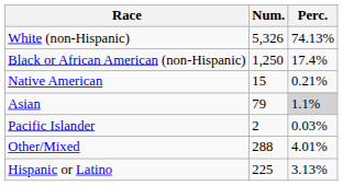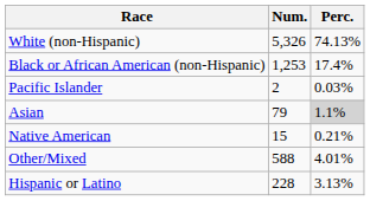Black or African American (non-Hispanic) | Num.: 1,250 -> 1,253
rows swapped: Native American <-> Pacific Islander
Other/Mixed | Num.: 288 -> 588
Hispanic or Latino | Num.: 225 -> 228
